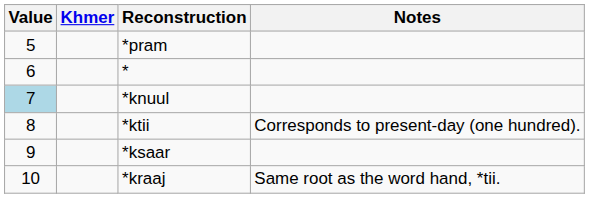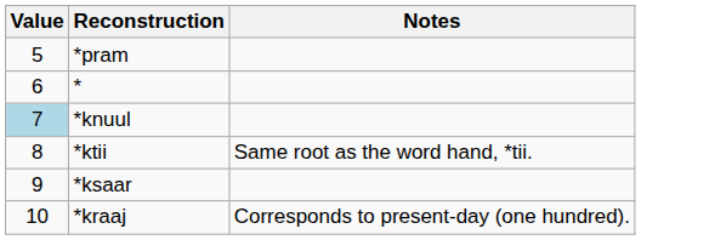- column: Khmer
*ktii | Notes: Corresponds to present-day (one hundred). -> Same root as the word hand, *tii.
*kraaj | Notes: Same root as the word hand, *tii. -> Corresponds to present-day (one hundred).
